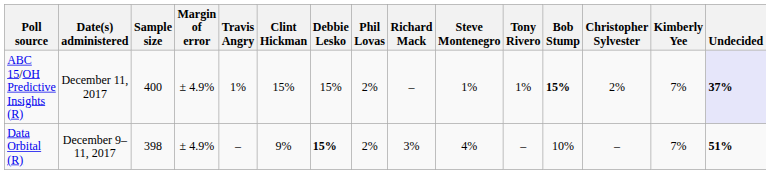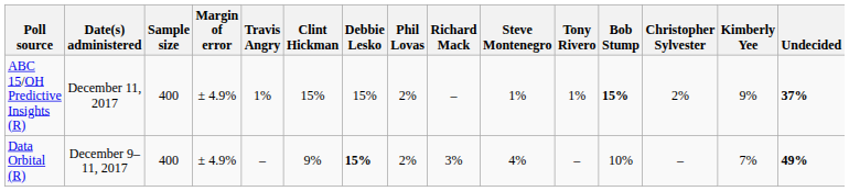ABC 15/OH Predictive Insights (R) | Kimberly Yee: 7% -> 9%
ABC 15/OH Predictive Insights (R) | Undecided: lavender background -> no background
Data Orbital (R) | Sample size: 398 -> 400
Data Orbital (R) | Undecided: 51% -> 49%
